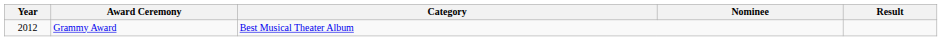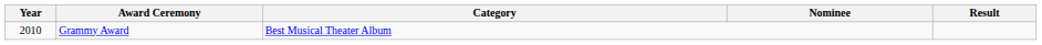Grammy Award | Year: 2012 -> 2010
